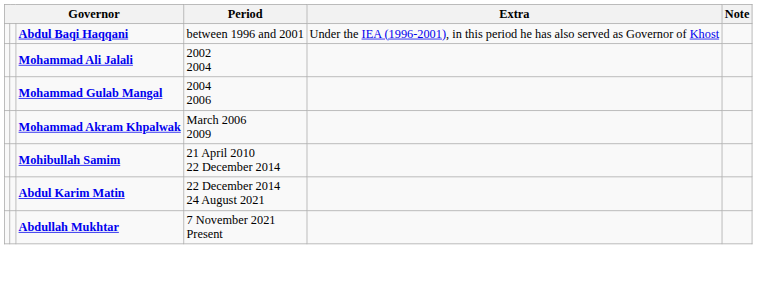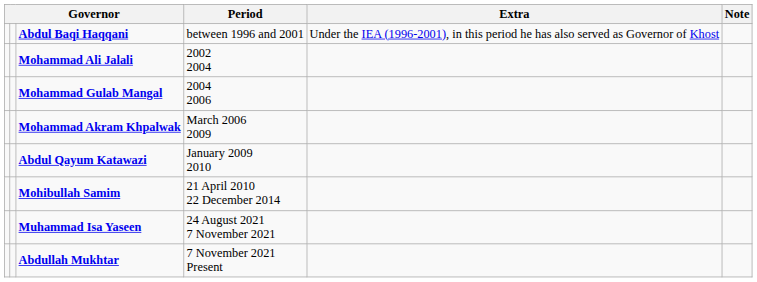+ row: Abdul Qayum Katawazi | January 2009 2010
- row: Abdul Karim Matin | 22 December 2014 24 August 2021
+ row: Muhammad Isa Yaseen | 24 August 2021 7 November 2021
